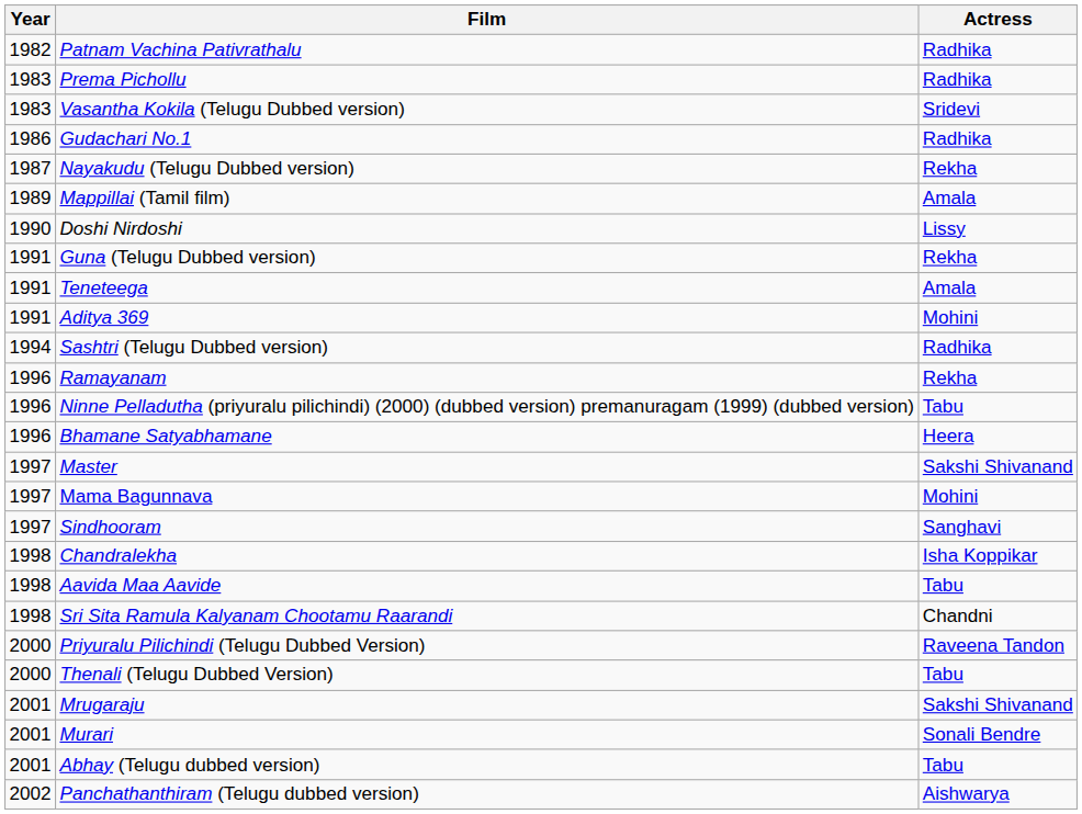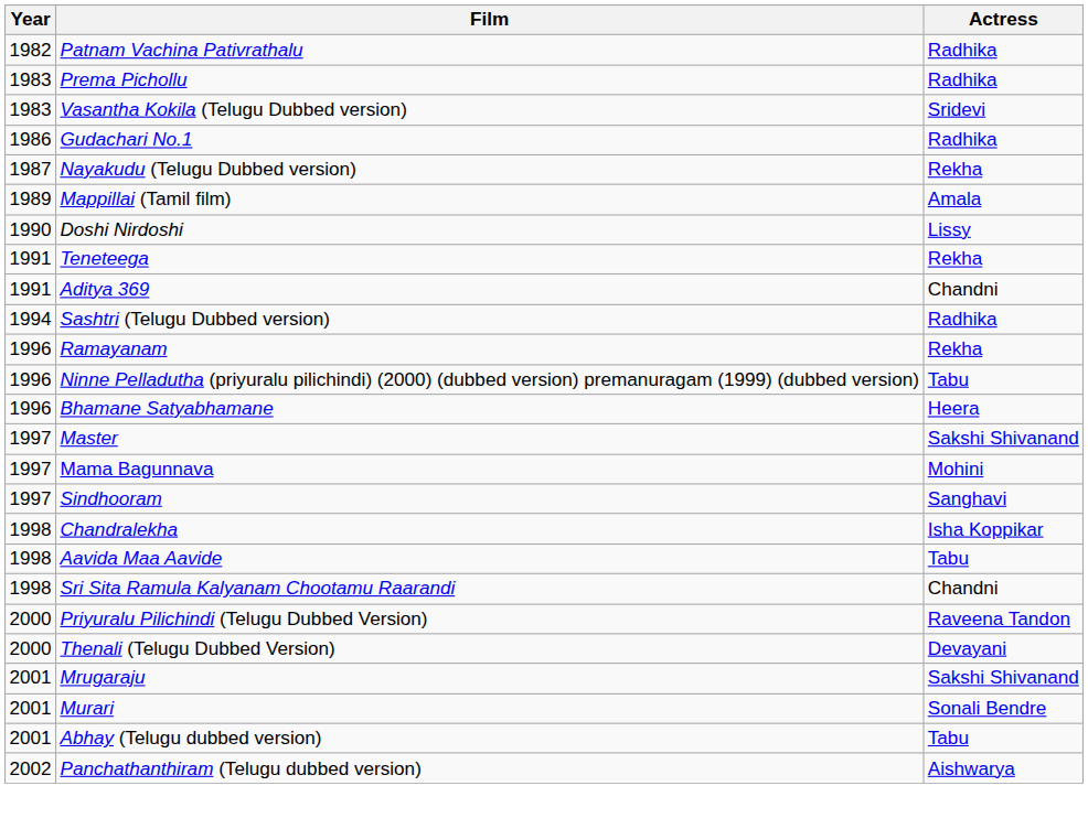- row: 1991 | Guna (Telugu Dubbed version) | Rekha
Teneteega | Actress: Amala -> Rekha
Aditya 369 | Actress: Mohini -> Chandni
Thenali (Telugu Dubbed Version) | Actress: Tabu -> Devayani
